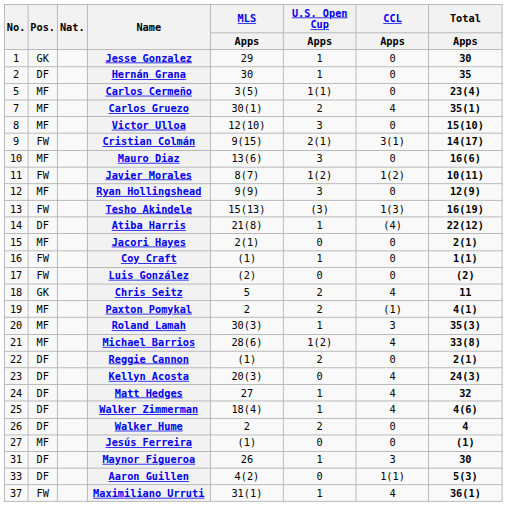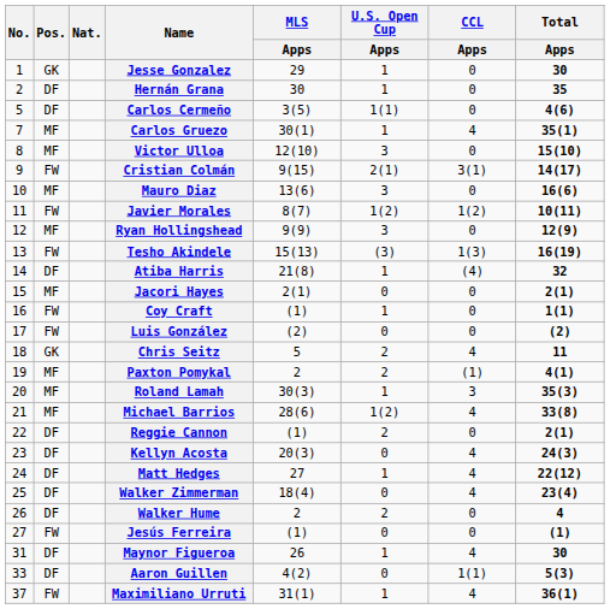Carlos Cermeño | Pos.: MF -> DF
Carlos Cermeño | Total / Apps: 23(4) -> 4(6)
Carlos Gruezo | U.S. Open Cup / Apps: 2 -> 1
Atiba Harris | Total / Apps: 22(12) -> 32
Matt Hedges | Total / Apps: 32 -> 22(12)
Walker Zimmerman | U.S. Open Cup / Apps: 1 -> 0
Walker Zimmerman | Total / Apps: 4(6) -> 23(4)
Jesús Ferreira | Pos.: MF -> FW
Maynor Figueroa | CCL / Apps: 3 -> 4
